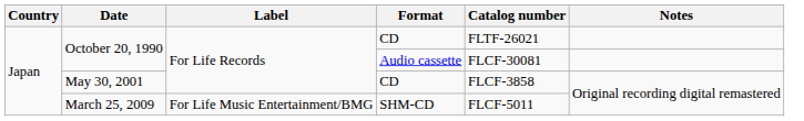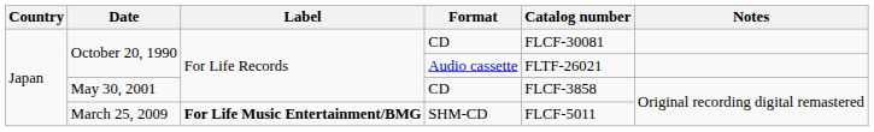October 20, 1990 / CD | Catalog number: FLTF-26021 -> FLCF-30081
October 20, 1990 / Audio cassette | Catalog number: FLCF-30081 -> FLTF-26021
March 25, 2009 | Label: normal -> bold
